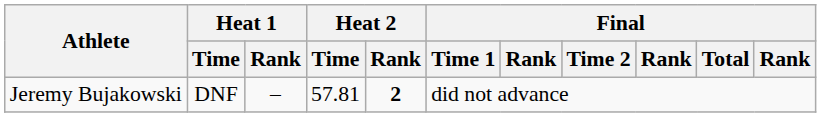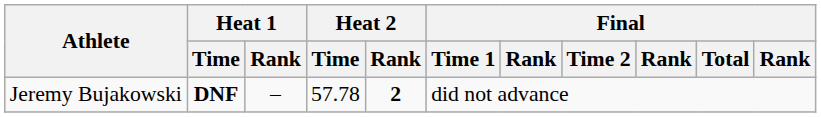Jeremy Bujakowski | Heat 1 / Time: normal -> bold
Jeremy Bujakowski | Heat 2 / Time: 57.81 -> 57.78
